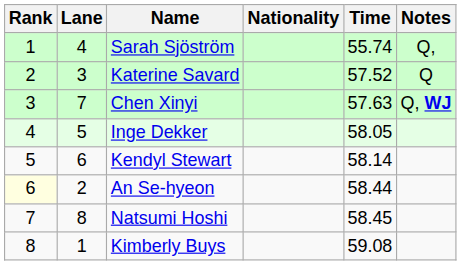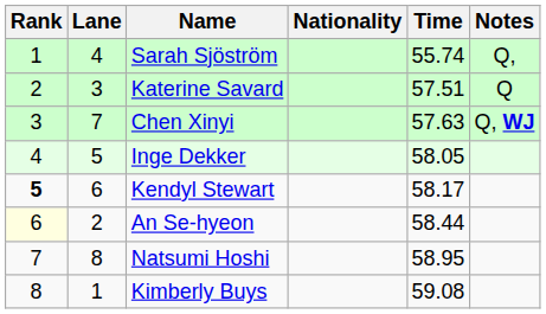Katerine Savard | Time: 57.52 -> 57.51
Kendyl Stewart | Rank: normal -> bold
Kendyl Stewart | Time: 58.14 -> 58.17
Natsumi Hoshi | Time: 58.45 -> 58.95
